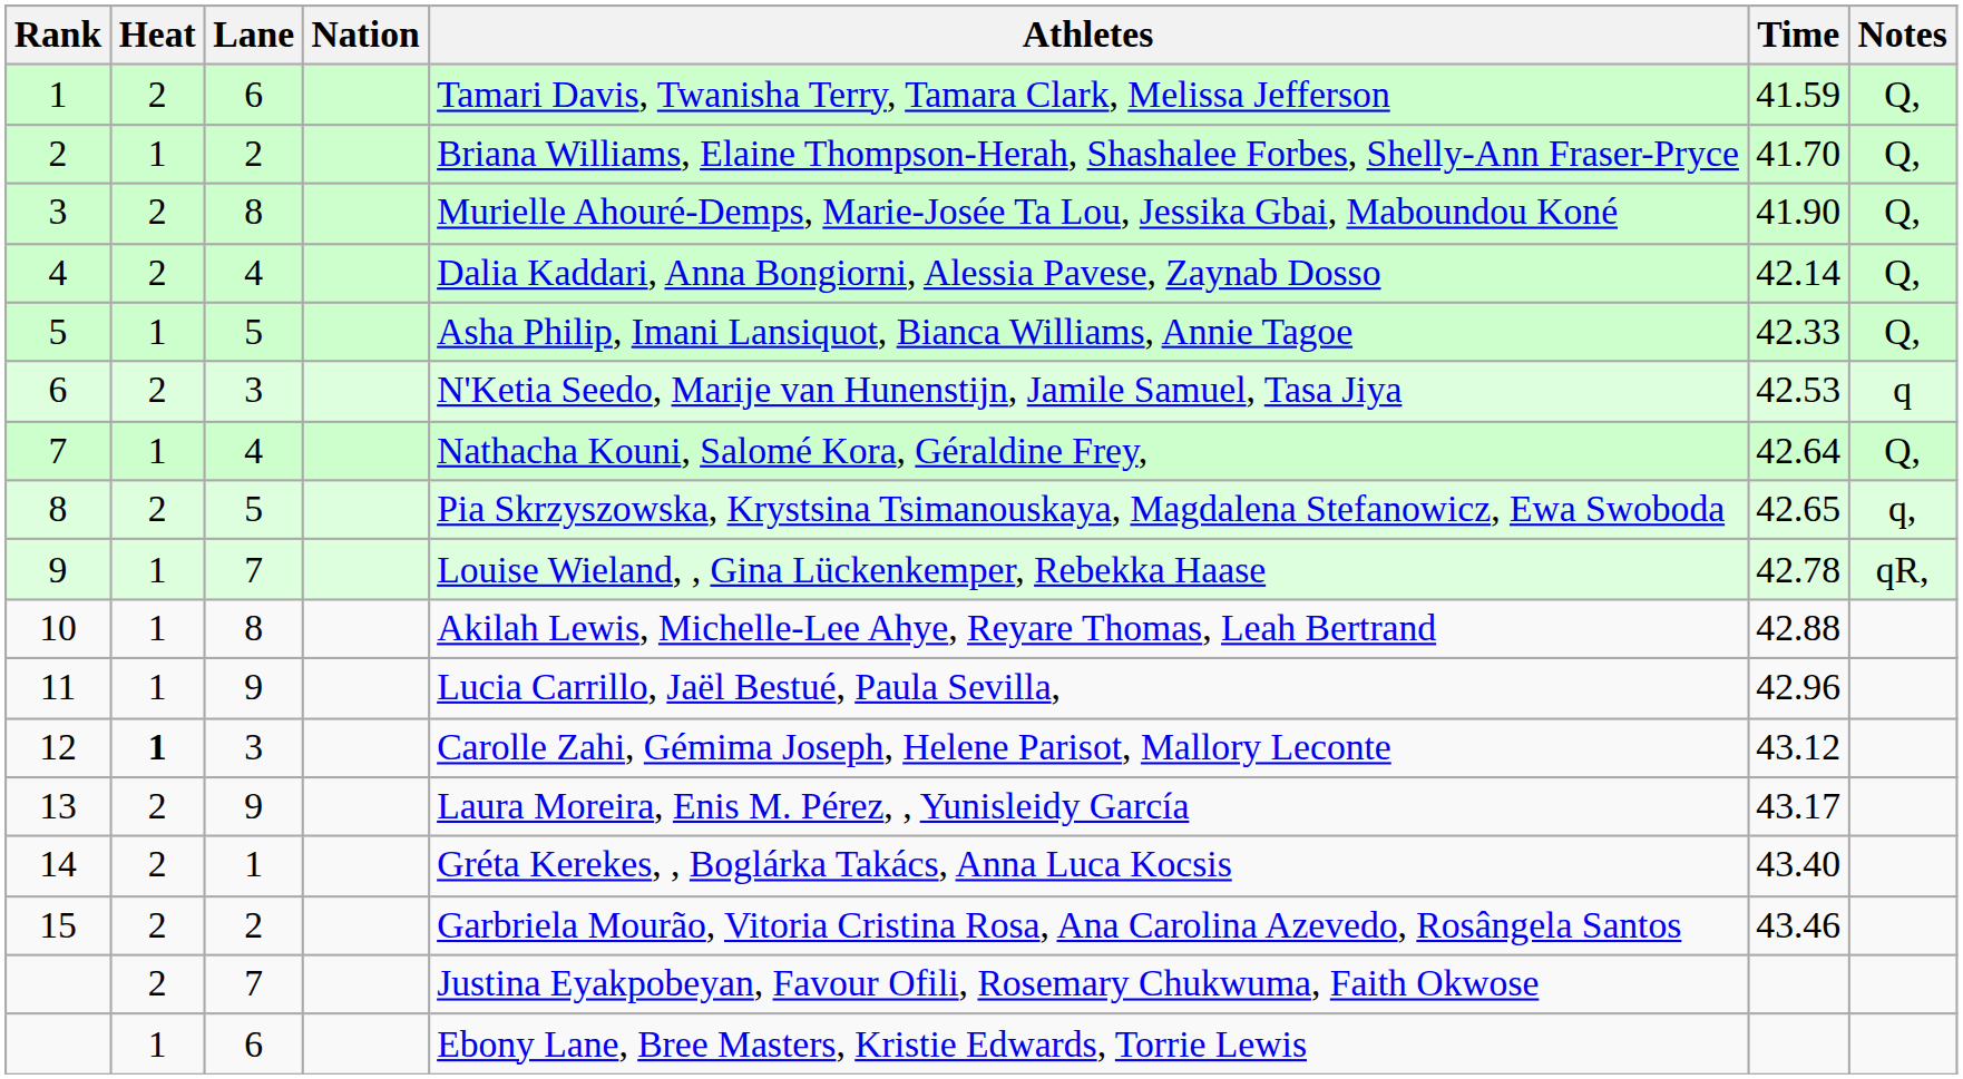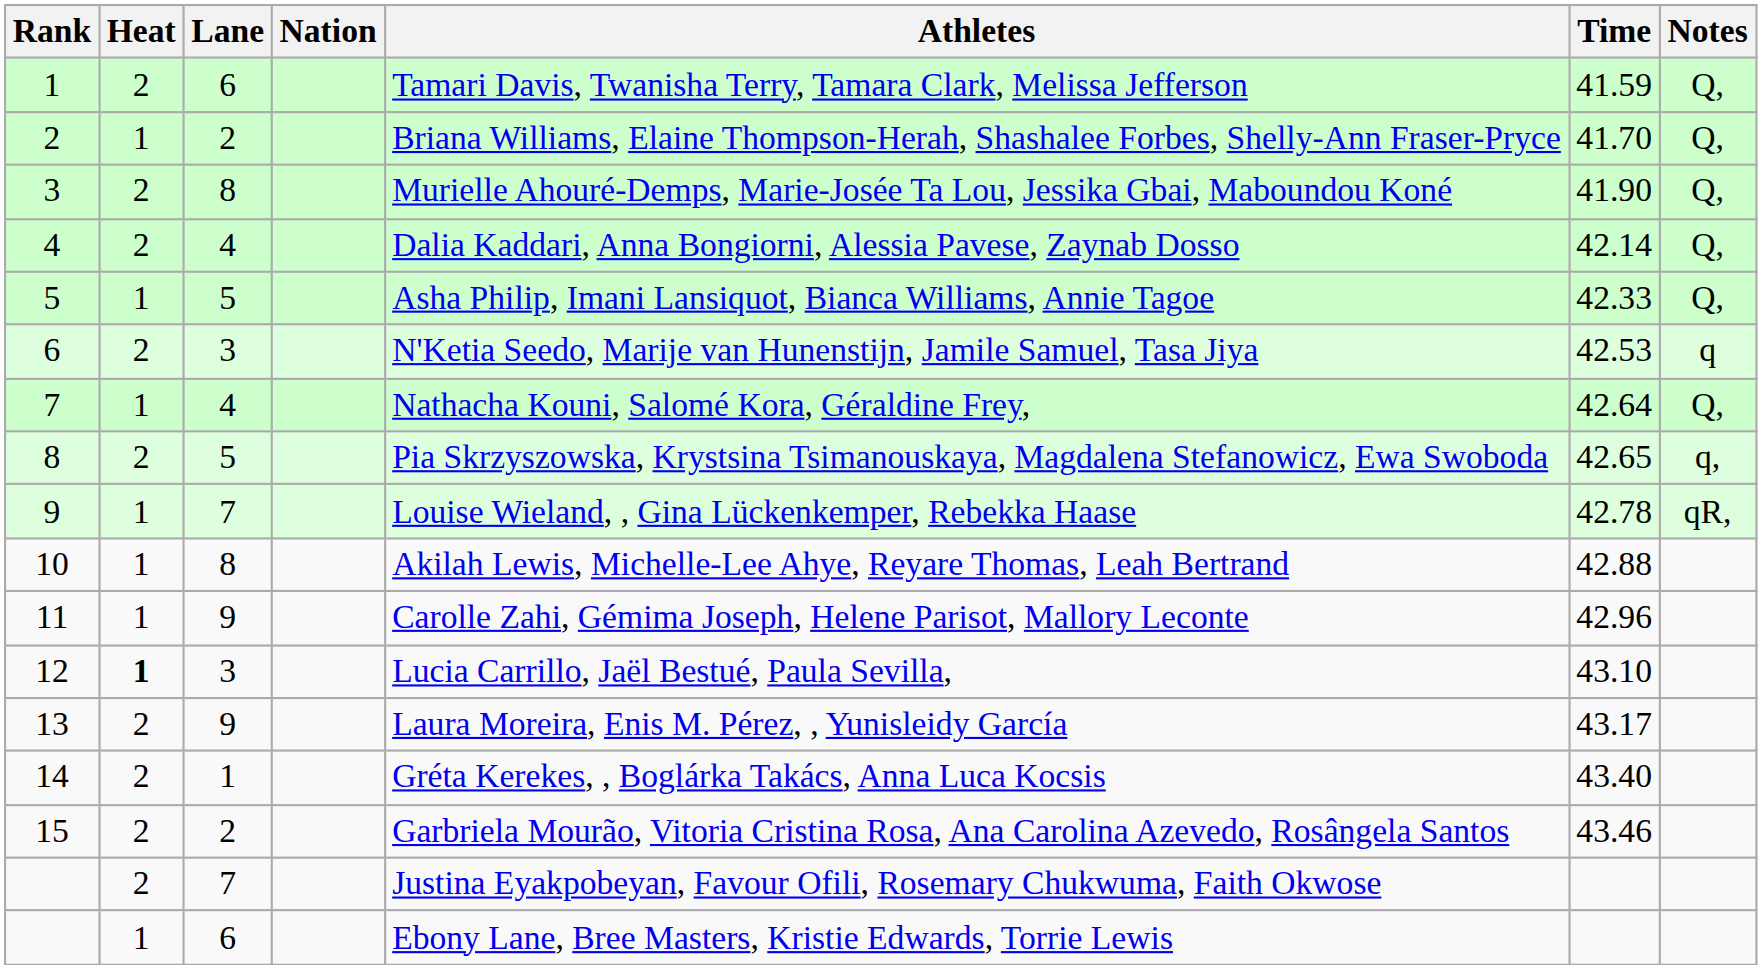11 | Athletes: Lucia Carrillo, Jaël Bestué, Paula Sevilla, -> Carolle Zahi, Gémima Joseph, Helene Parisot, Mallory Leconte
12 | Athletes: Carolle Zahi, Gémima Joseph, Helene Parisot, Mallory Leconte -> Lucia Carrillo, Jaël Bestué, Paula Sevilla,
12 | Time: 43.12 -> 43.10
